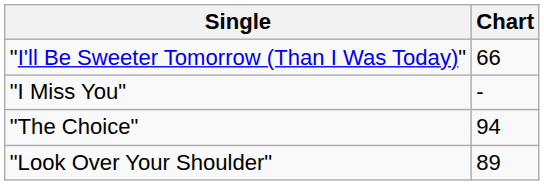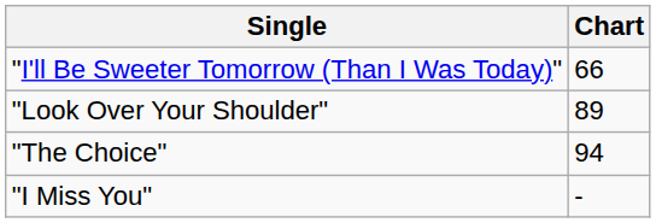rows swapped: "Look Over Your Shoulder" <-> "I Miss You"
